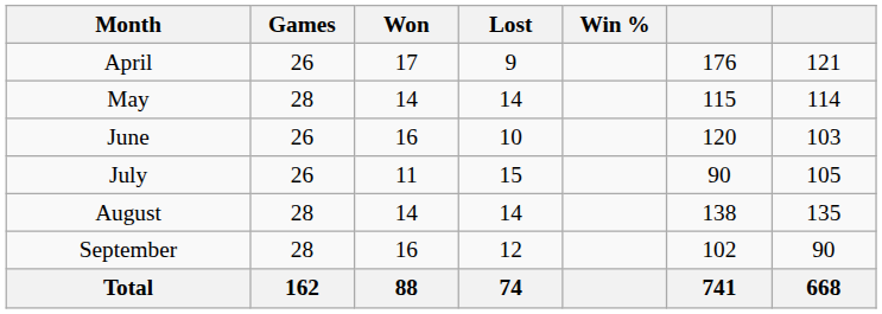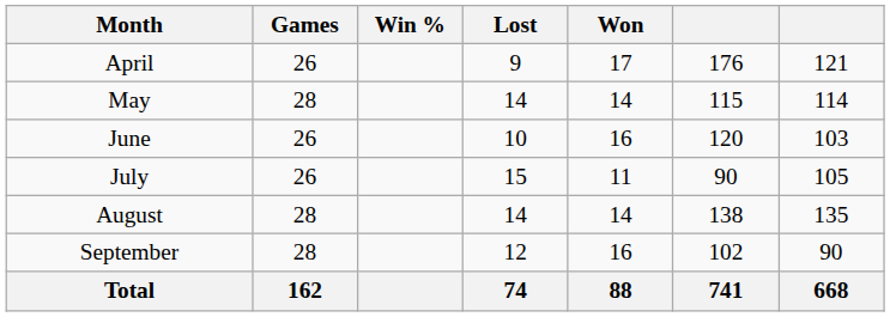columns swapped: Won <-> Win %
